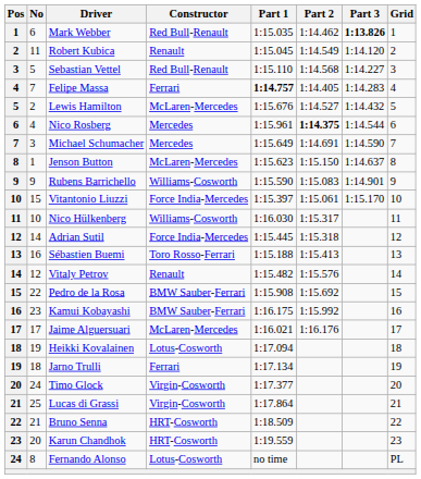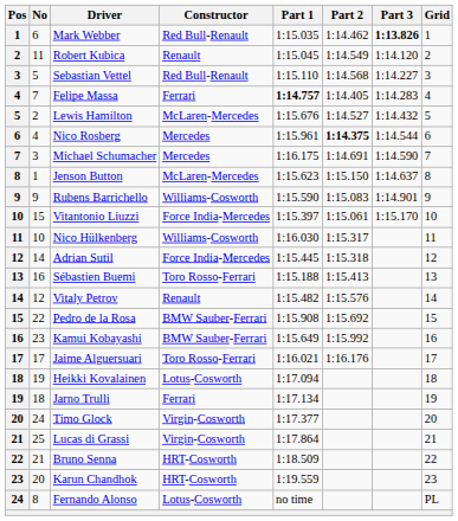Michael Schumacher | Part 1: 1:15.649 -> 1:16.175
Kamui Kobayashi | Part 1: 1:16.175 -> 1:15.649
Jaime Alguersuari | Constructor: McLaren-Mercedes -> Toro Rosso-Ferrari
